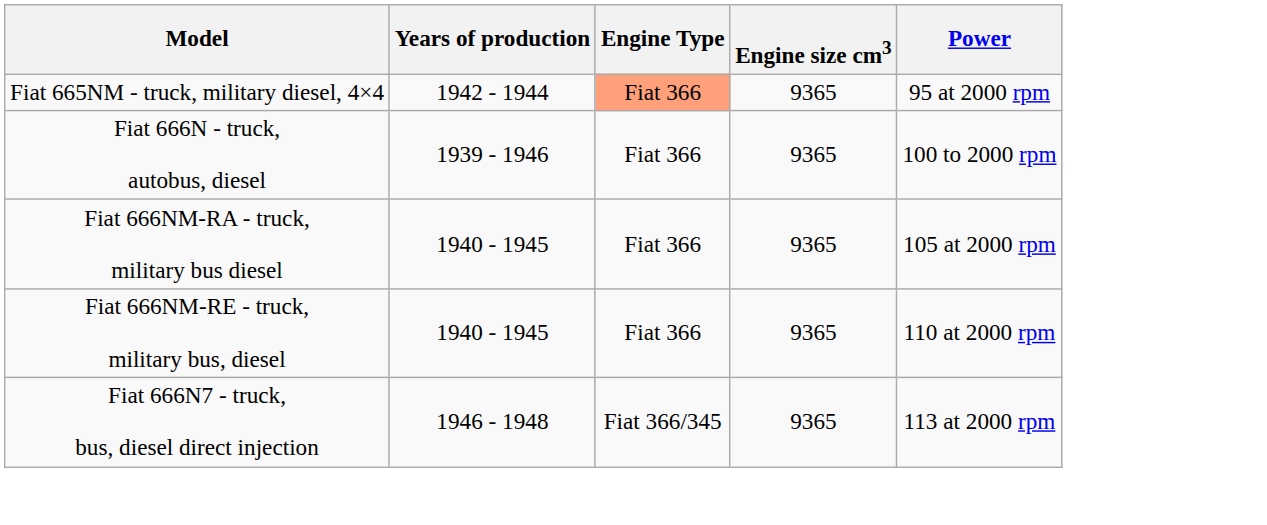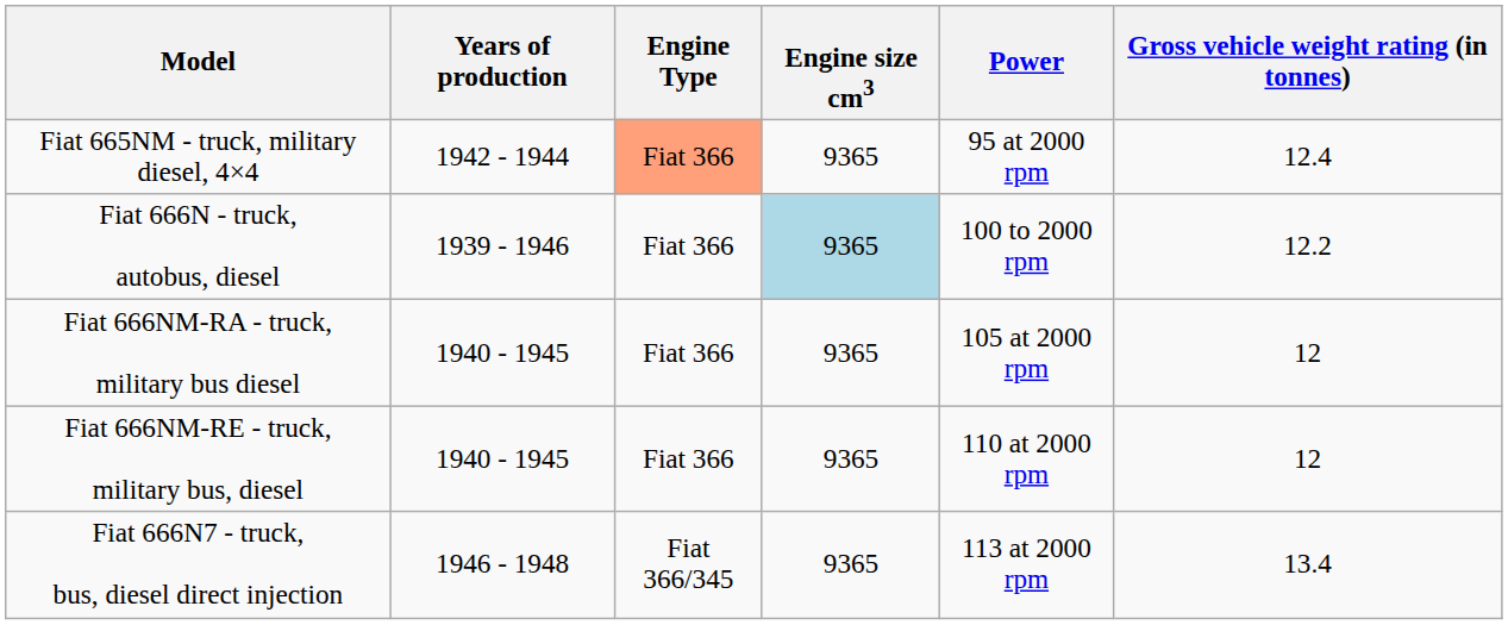+ column: Gross vehicle weight rating (in tonnes) | 12.4 | 12.2 | 12 | 12 | 13.4
Fiat 666N - truck, autobus, diesel | Engine size cm3: no background -> lightblue background
